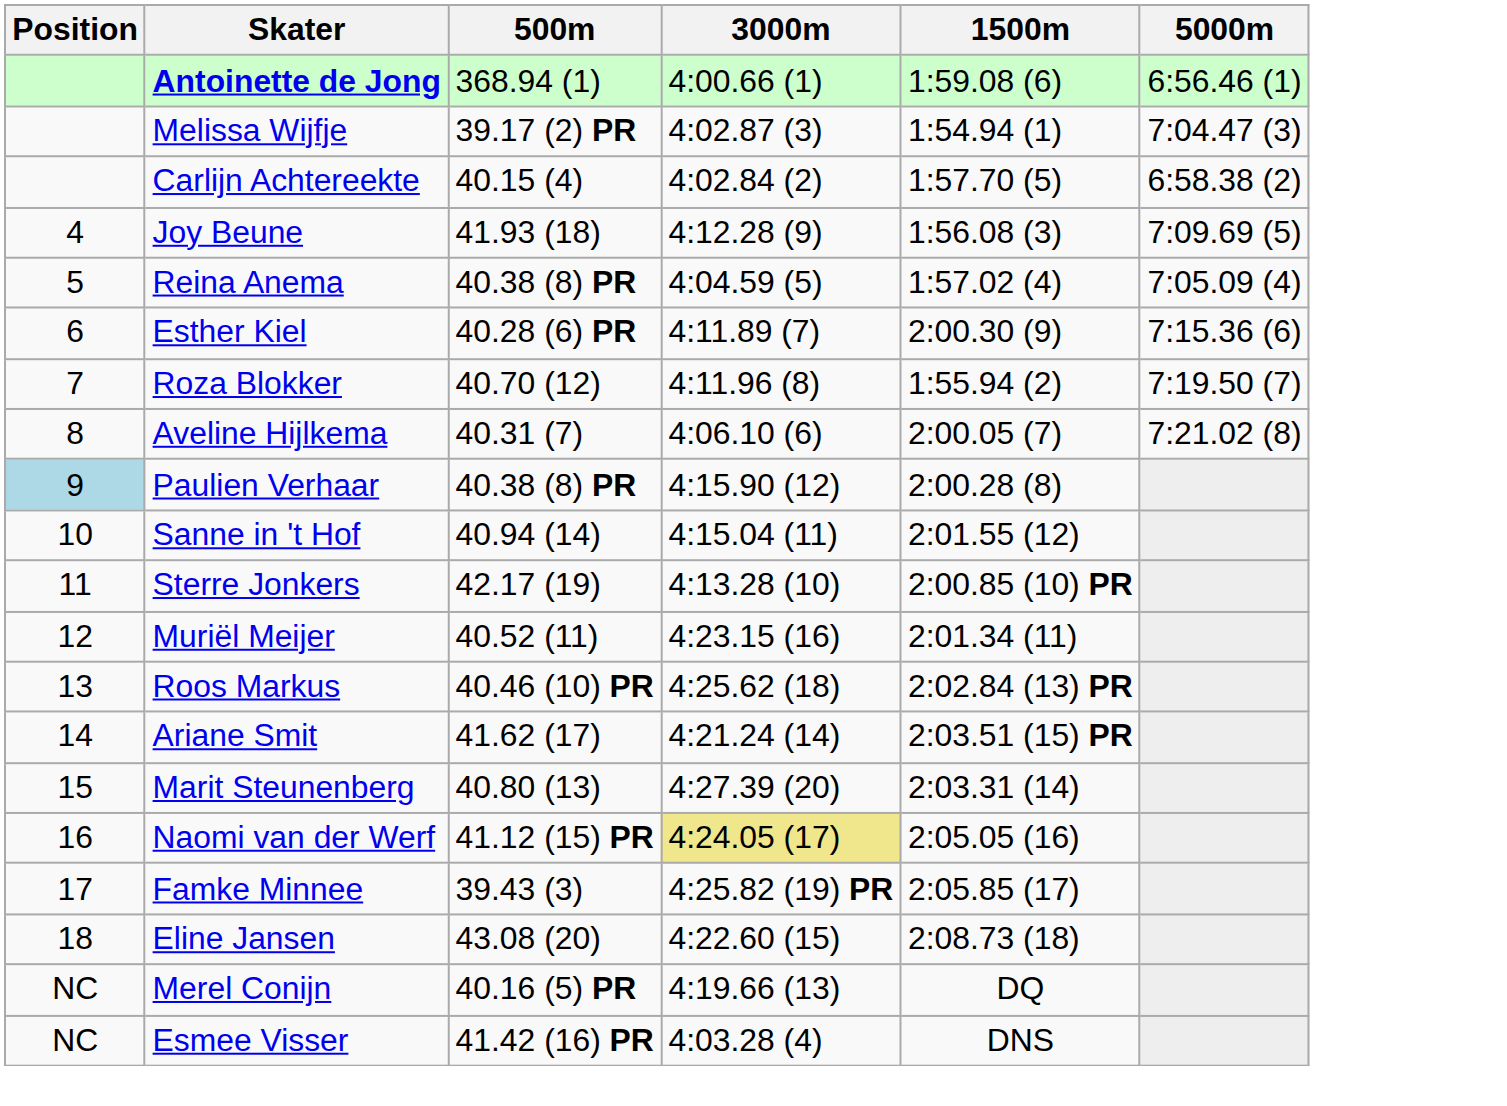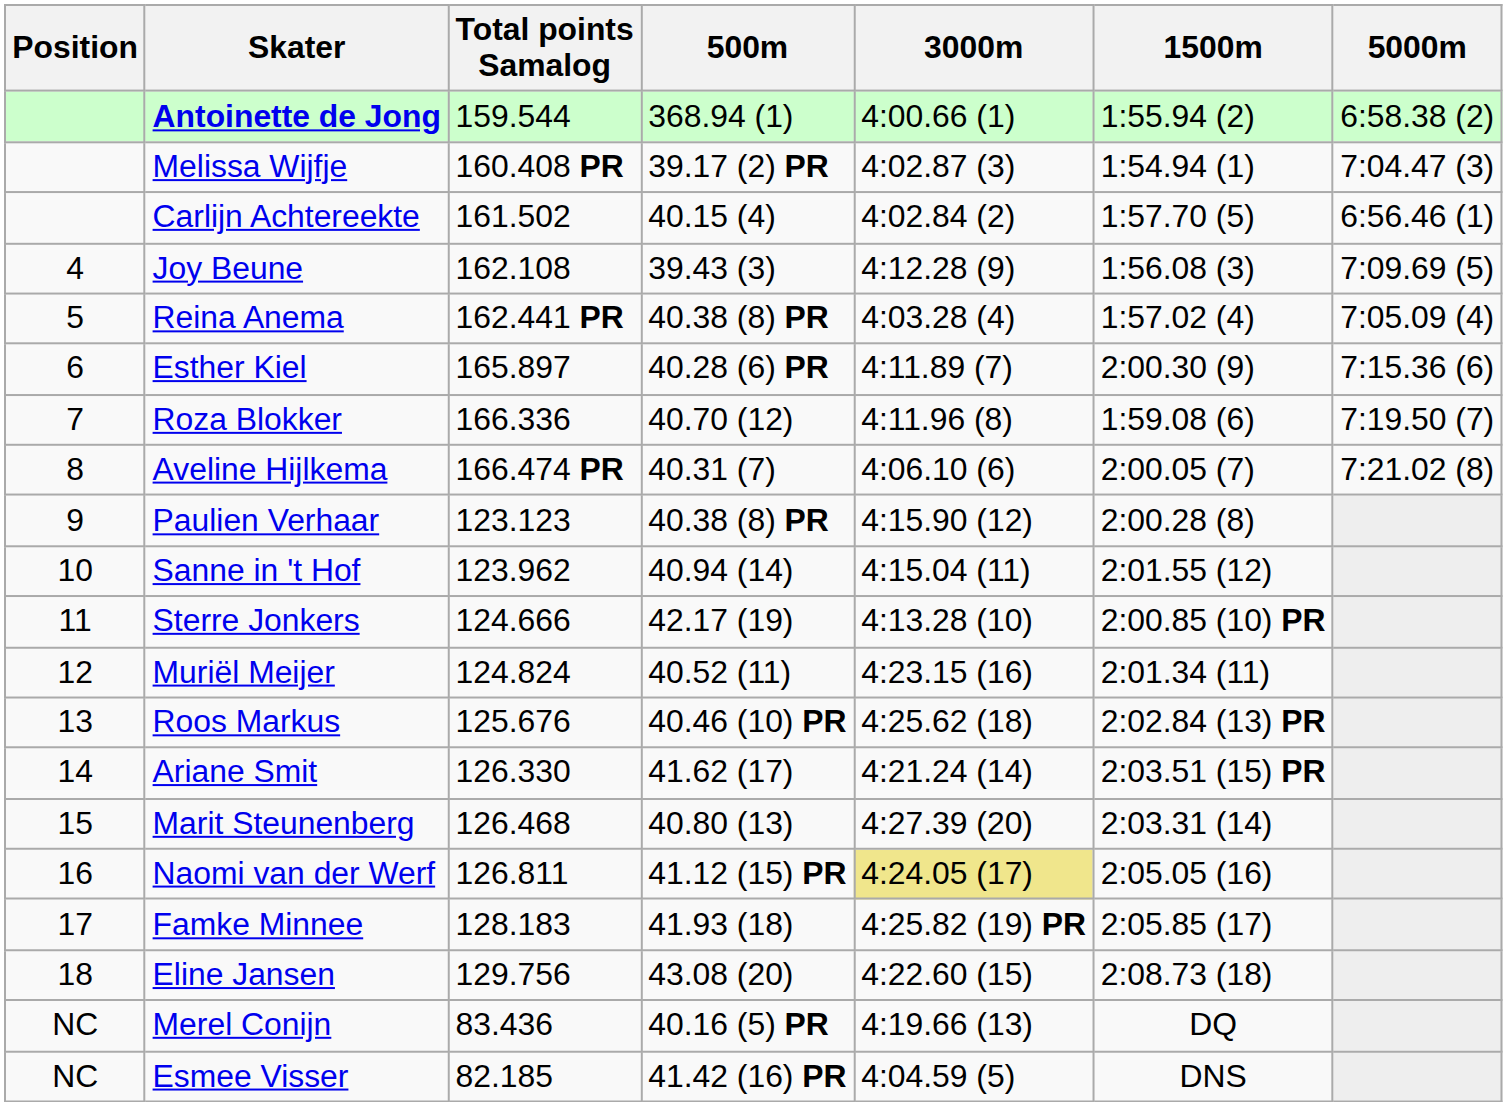+ column: Total points Samalog | 159.544 | 160.408 PR | 161.502 | 162.108 | 162.441 PR | 165.897 | 166.336 | 166.474 PR | 123.123 | 123.962 | 124.666 | 124.824 | 125.676 | 126.330 | 126.468 | 126.811 | 128.183 | 129.756 | 83.436 | 82.185
Antoinette de Jong | 1500m: 1:59.08 (6) -> 1:55.94 (2)
Antoinette de Jong | 5000m: 6:56.46 (1) -> 6:58.38 (2)
Carlijn Achtereekte | 5000m: 6:58.38 (2) -> 6:56.46 (1)
Joy Beune | 500m: 41.93 (18) -> 39.43 (3)
Reina Anema | 3000m: 4:04.59 (5) -> 4:03.28 (4)
Roza Blokker | 1500m: 1:55.94 (2) -> 1:59.08 (6)
Paulien Verhaar | Position: lightblue background -> no background
Famke Minnee | 500m: 39.43 (3) -> 41.93 (18)
Esmee Visser | 3000m: 4:03.28 (4) -> 4:04.59 (5)
